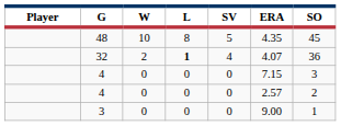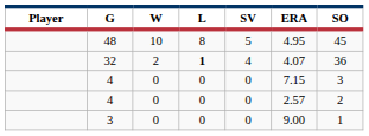48 | ERA: 4.35 -> 4.95
